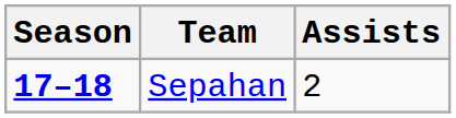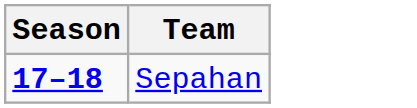- column: Assists | 2
